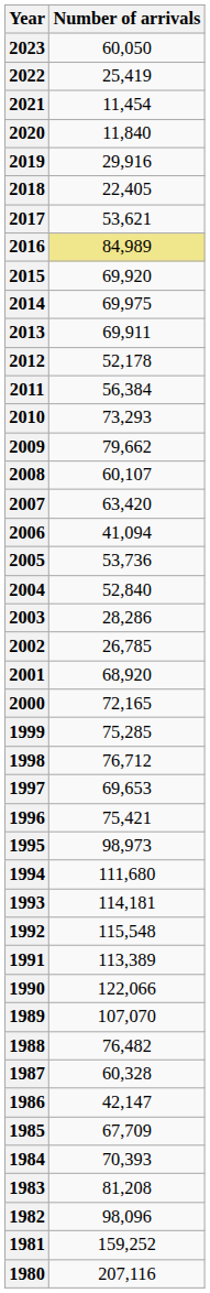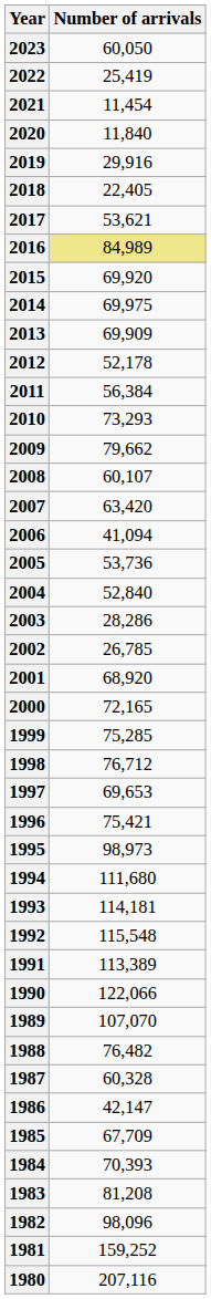2013 | Number of arrivals: 69,911 -> 69,909
